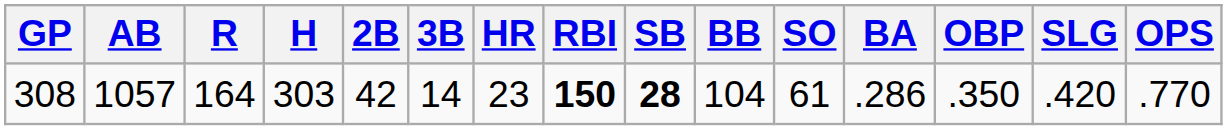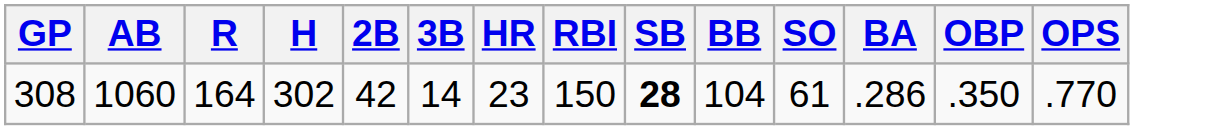- column: SLG | .420
308 | AB: 1057 -> 1060
308 | H: 303 -> 302
308 | RBI: bold -> normal
